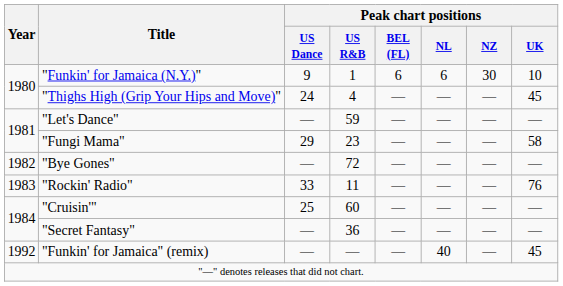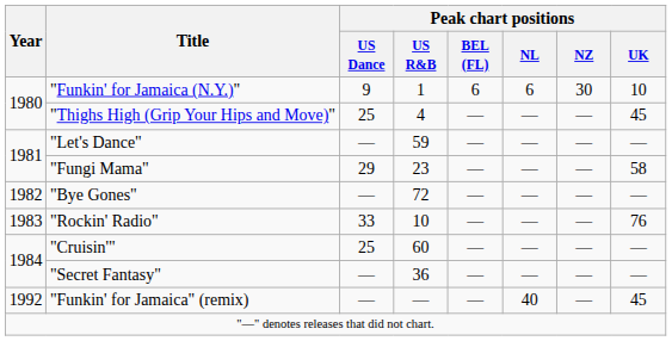"Thighs High (Grip Your Hips and Move)" | Peak chart positions / US Dance: 24 -> 25
"Rockin' Radio" | Peak chart positions / US R&B: 11 -> 10
